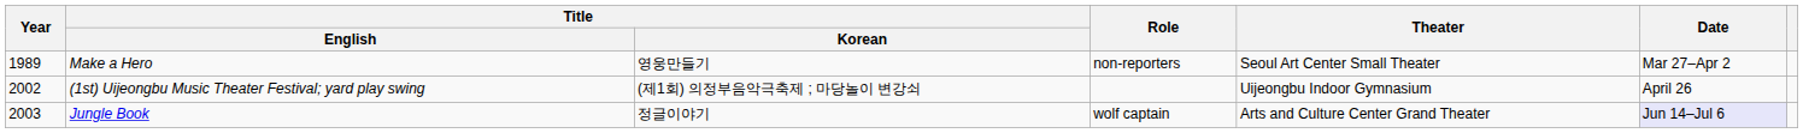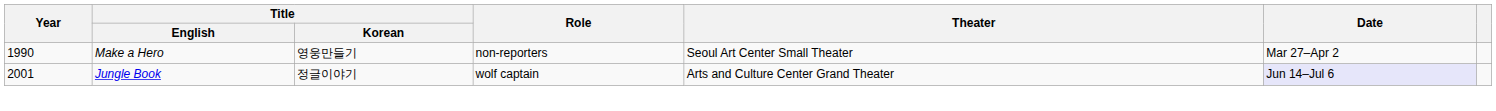Make a Hero | Year: 1989 -> 1990
- row: 2002 | (1st) Uijeongbu Music Theater Festival; yard play swing | (제1회) 의정부음악극축제 ; 마당놀이 변강쇠 | Uijeongbu Indoor Gymnasium | April 26
Jungle Book | Year: 2003 -> 2001
